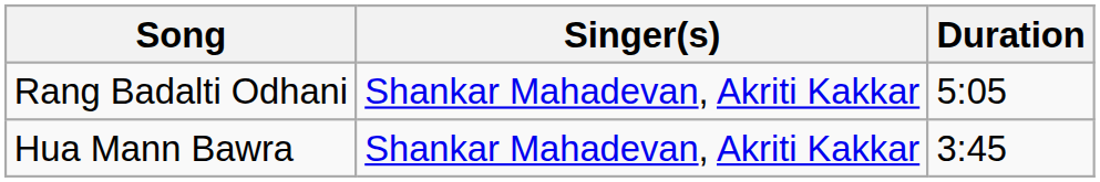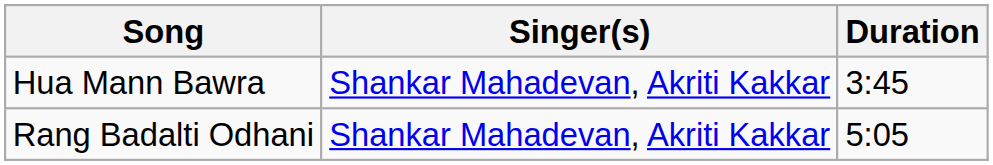rows swapped: Rang Badalti Odhani <-> Hua Mann Bawra
